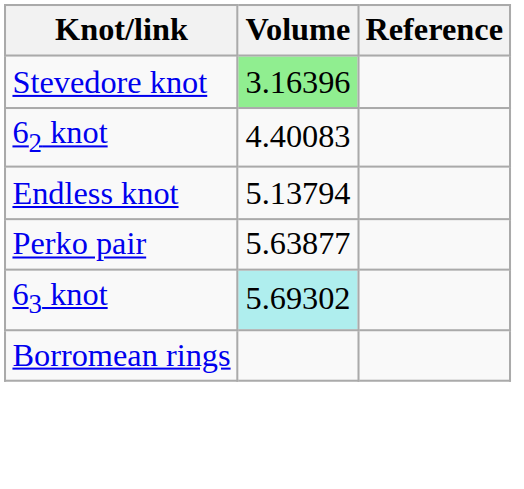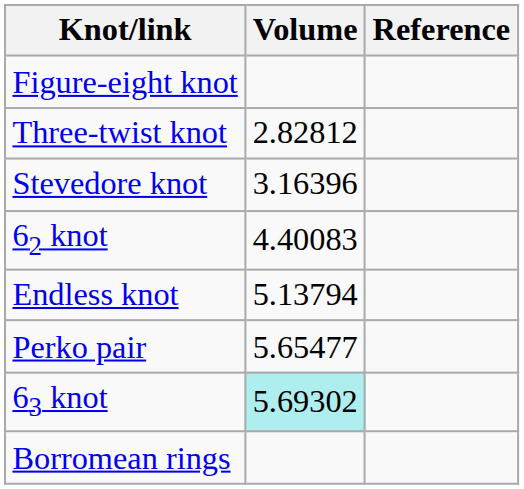+ row: Figure-eight knot
+ row: Three-twist knot | 2.82812
Stevedore knot | Volume: lightgreen background -> no background
Perko pair | Volume: 5.63877 -> 5.65477
